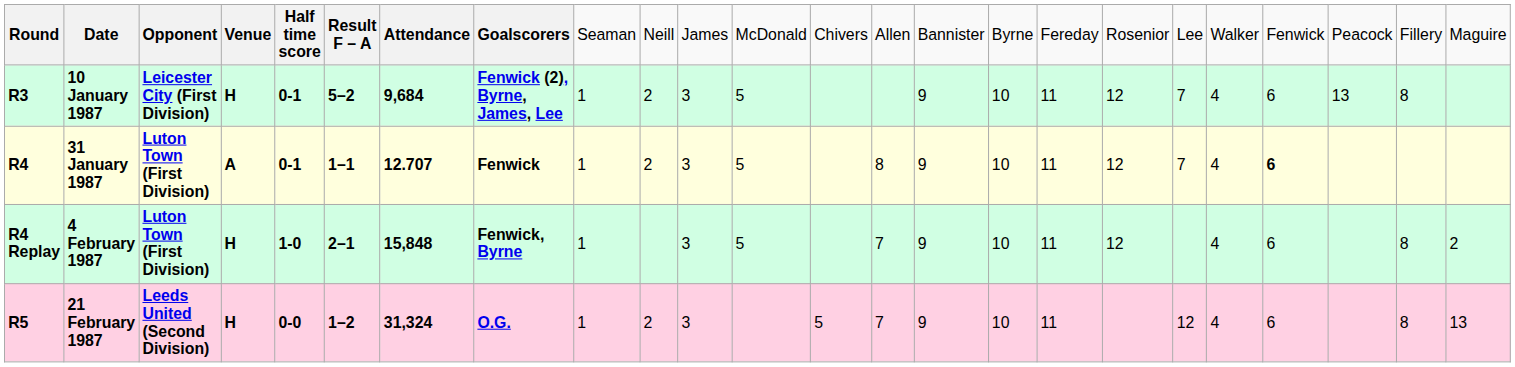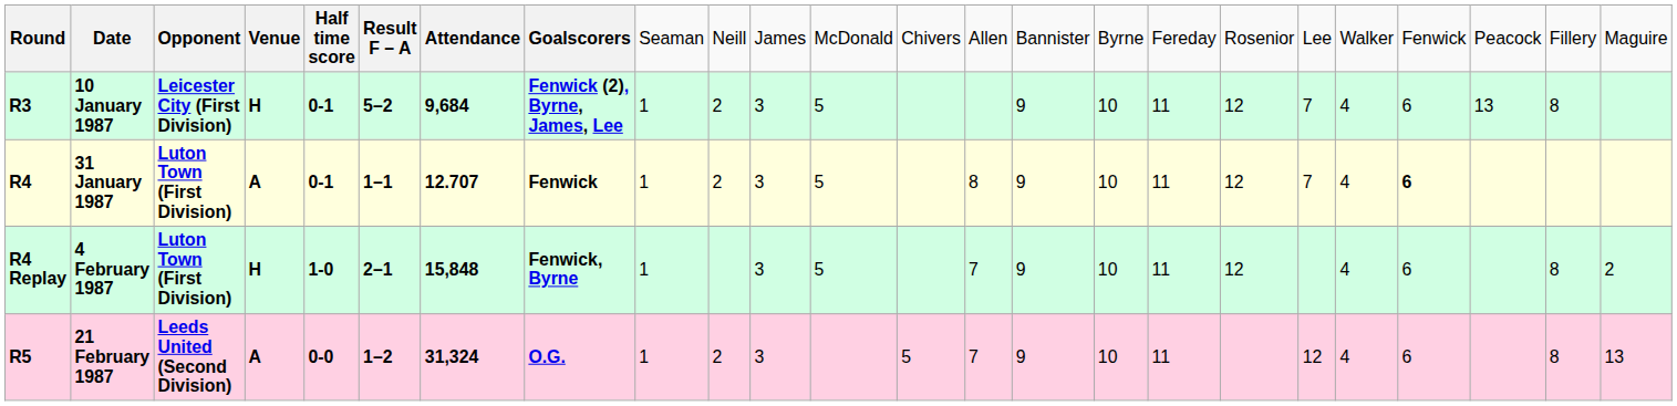21 February 1987 | column 4: H -> A
